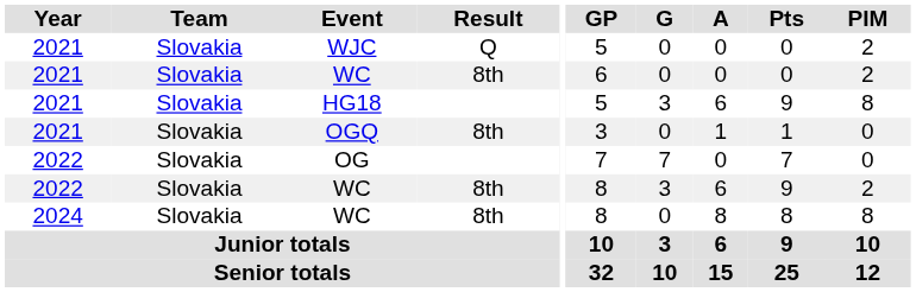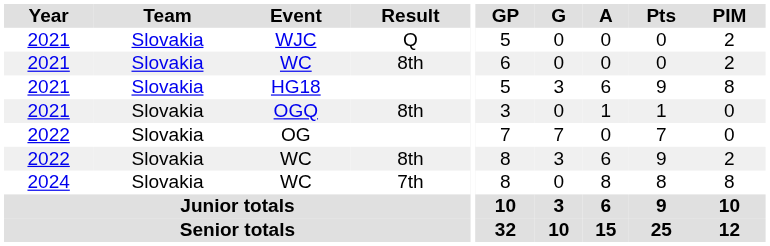2024 / WC | Result: 8th -> 7th
